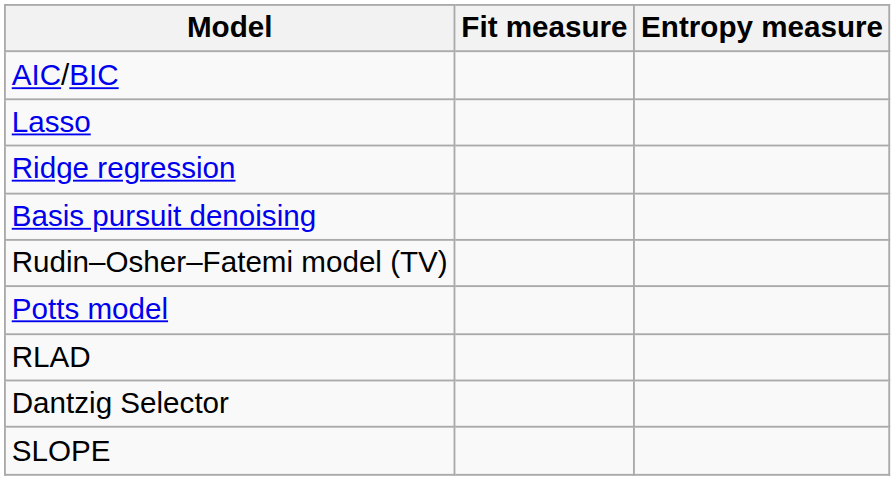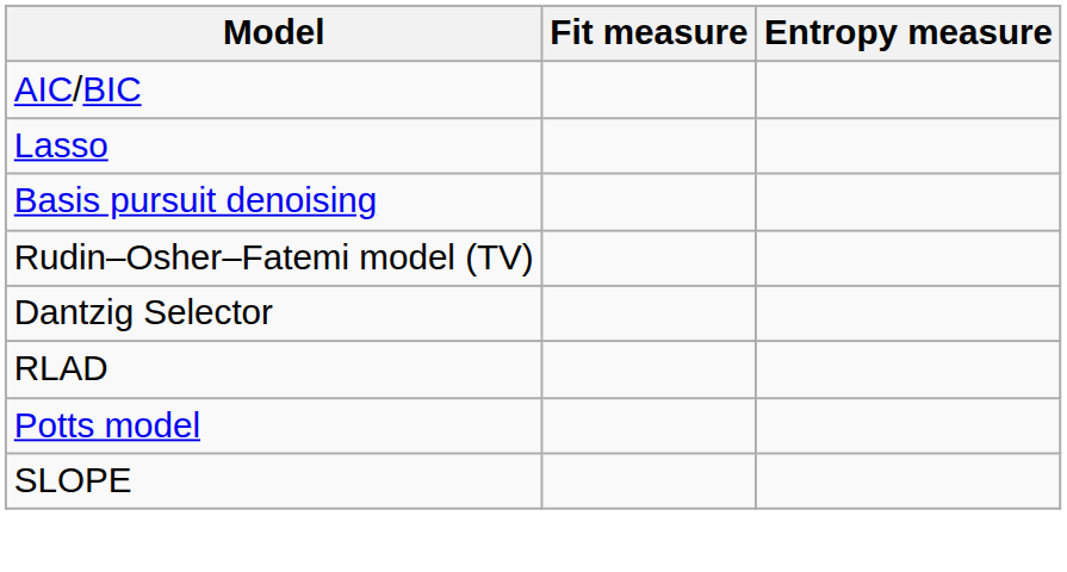- row: Ridge regression
rows swapped: Potts model <-> Dantzig Selector
